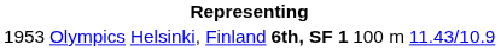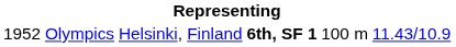Olympics | column 1: 1953 -> 1952
